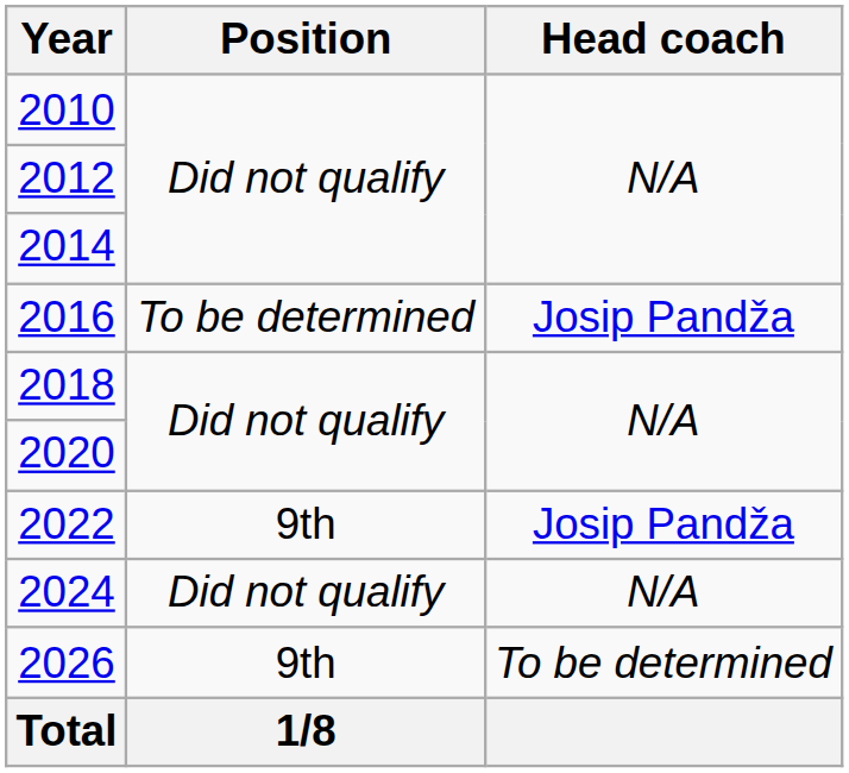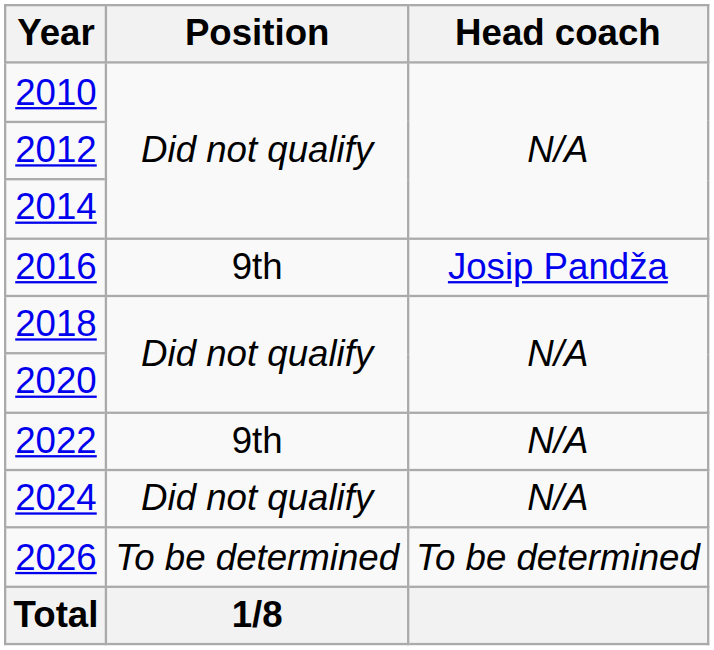2016 | Position: To be determined -> 9th
2022 | Head coach: Josip Pandža -> N/A
2026 | Position: 9th -> To be determined
